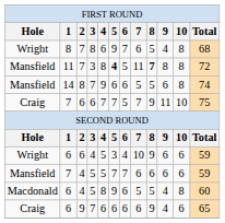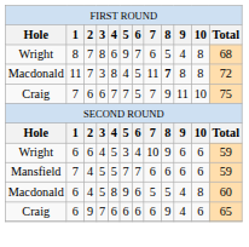11 / 3 | column 1: Mansfield -> Macdonald
11 / 3 | column 6: bold -> normal
- row: Mansfield | 14 | 8 | 7 | 9 | 6 | 6 | 5 | 5 | 6 | 8 | 74
